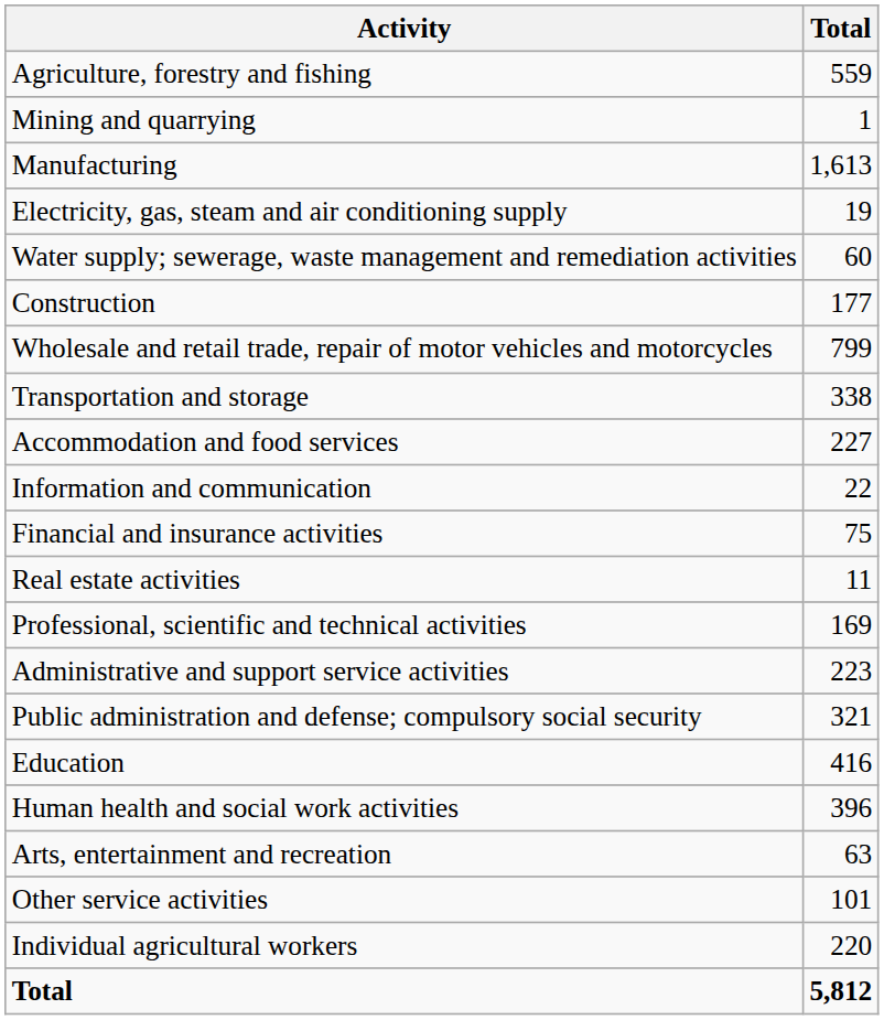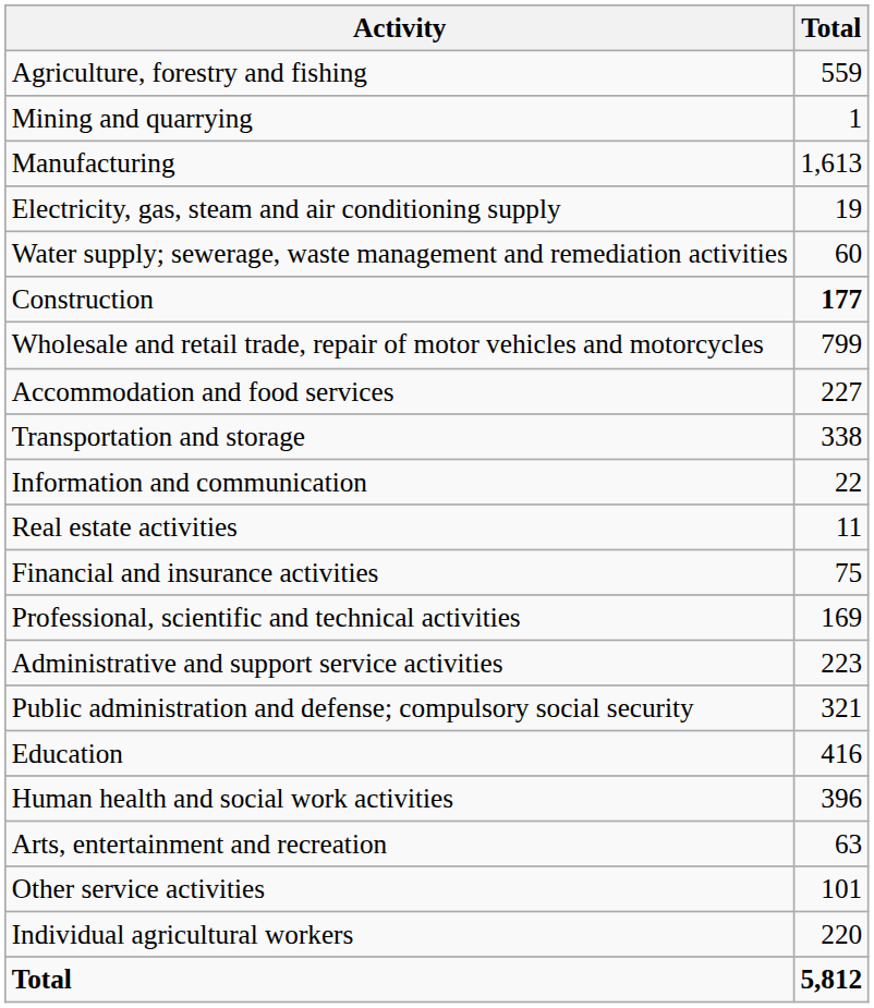Construction | Total: normal -> bold
rows swapped: Transportation and storage <-> Accommodation and food services
rows swapped: Financial and insurance activities <-> Real estate activities
